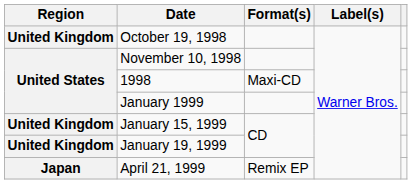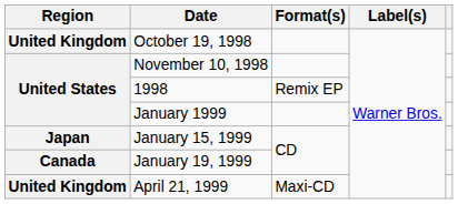1998 | Format(s): Maxi-CD -> Remix EP
January 15, 1999 | Region: United Kingdom -> Japan
January 19, 1999 | Region: United Kingdom -> Canada
April 21, 1999 | Region: Japan -> United Kingdom
April 21, 1999 | Format(s): Remix EP -> Maxi-CD
